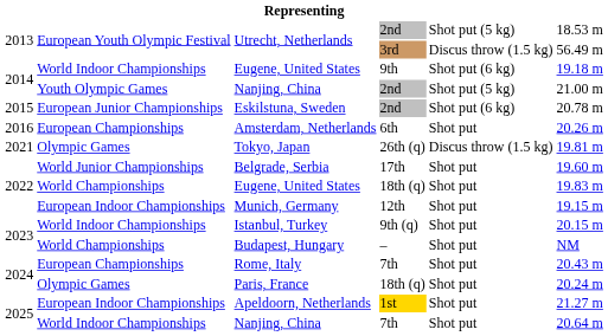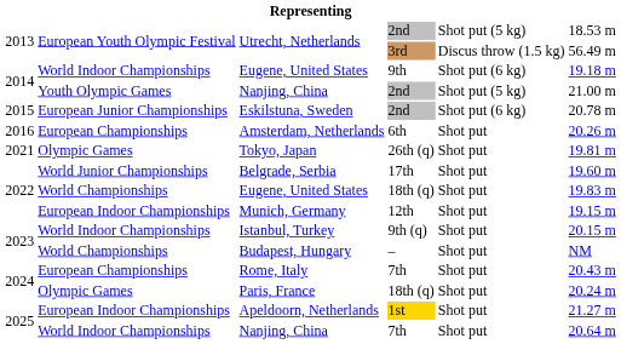Tokyo, Japan | column 5: Discus throw (1.5 kg) -> Shot put
